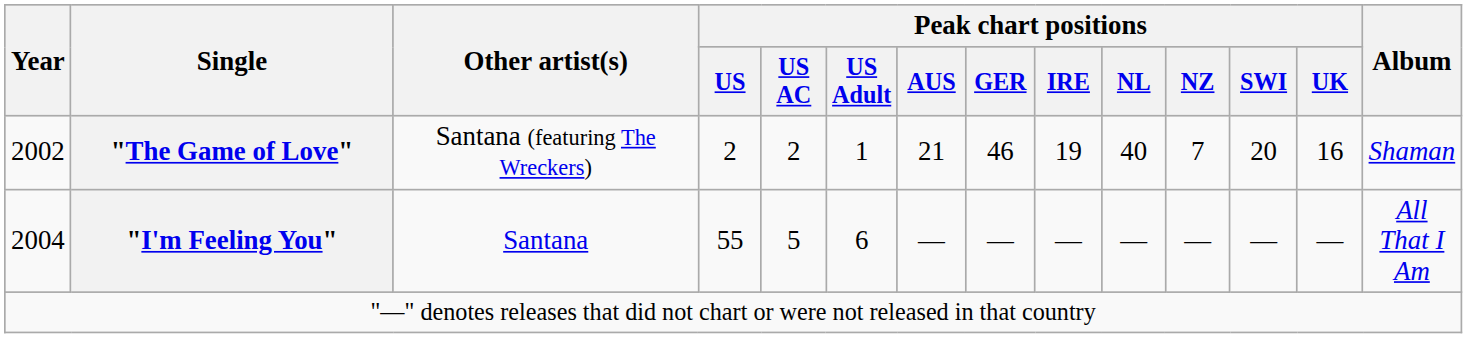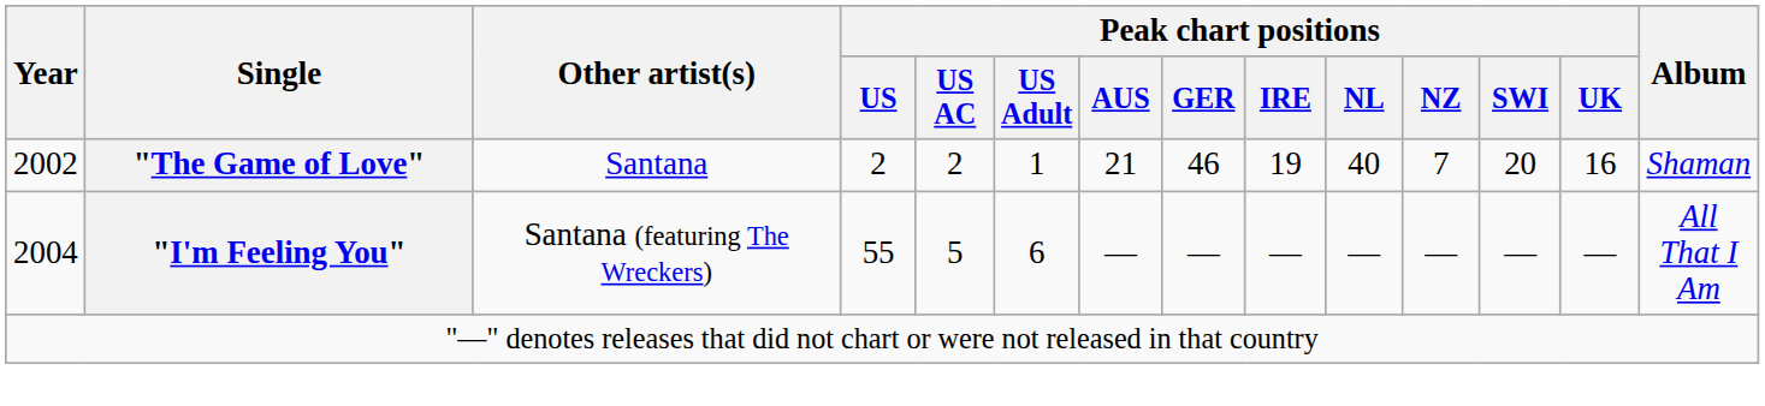"The Game of Love" | Other artist(s): Santana (featuring The Wreckers) -> Santana
"I'm Feeling You" | Other artist(s): Santana -> Santana (featuring The Wreckers)
